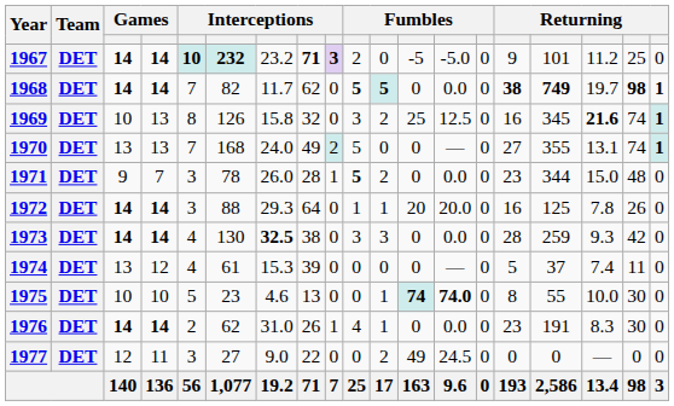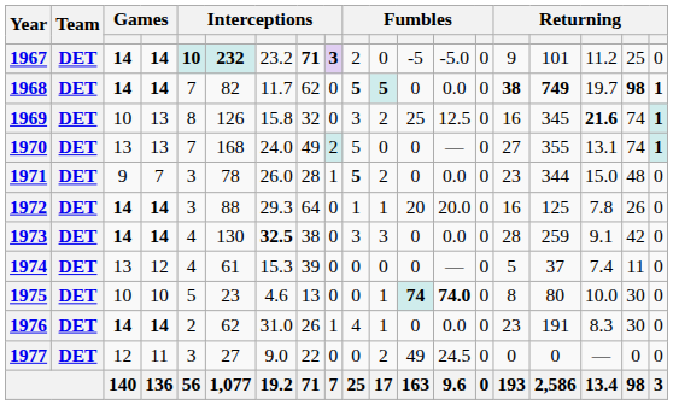1973 | column 17: 9.3 -> 9.1
1975 | column 16: 55 -> 80
